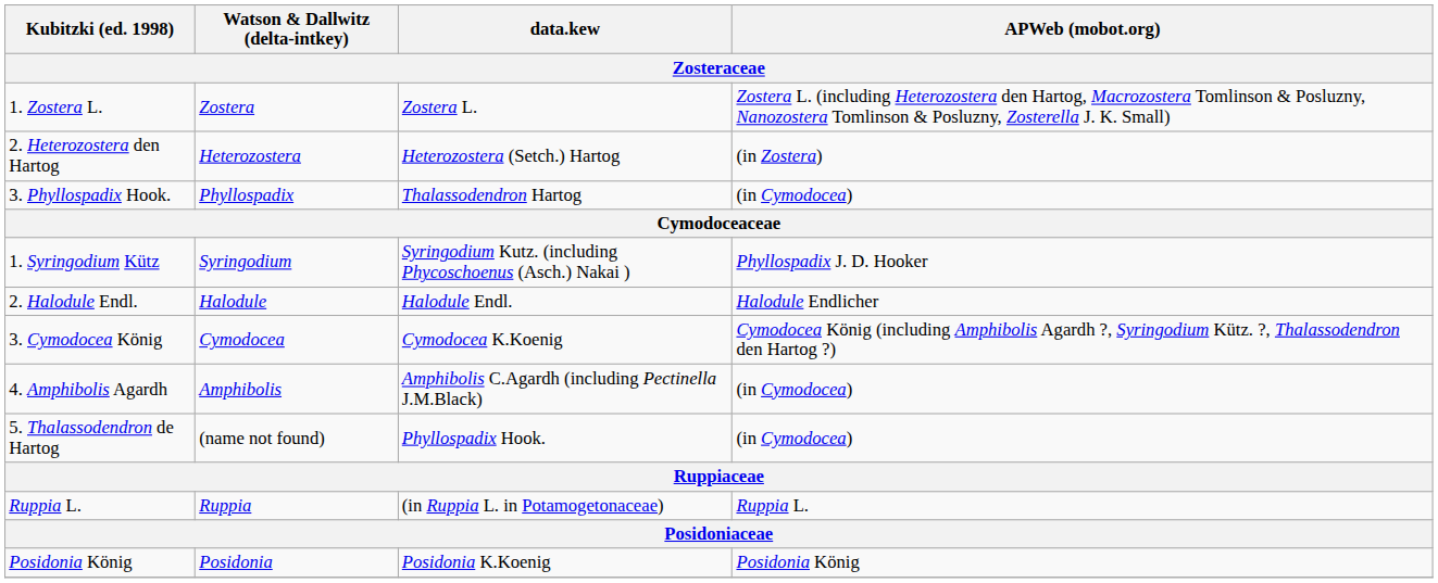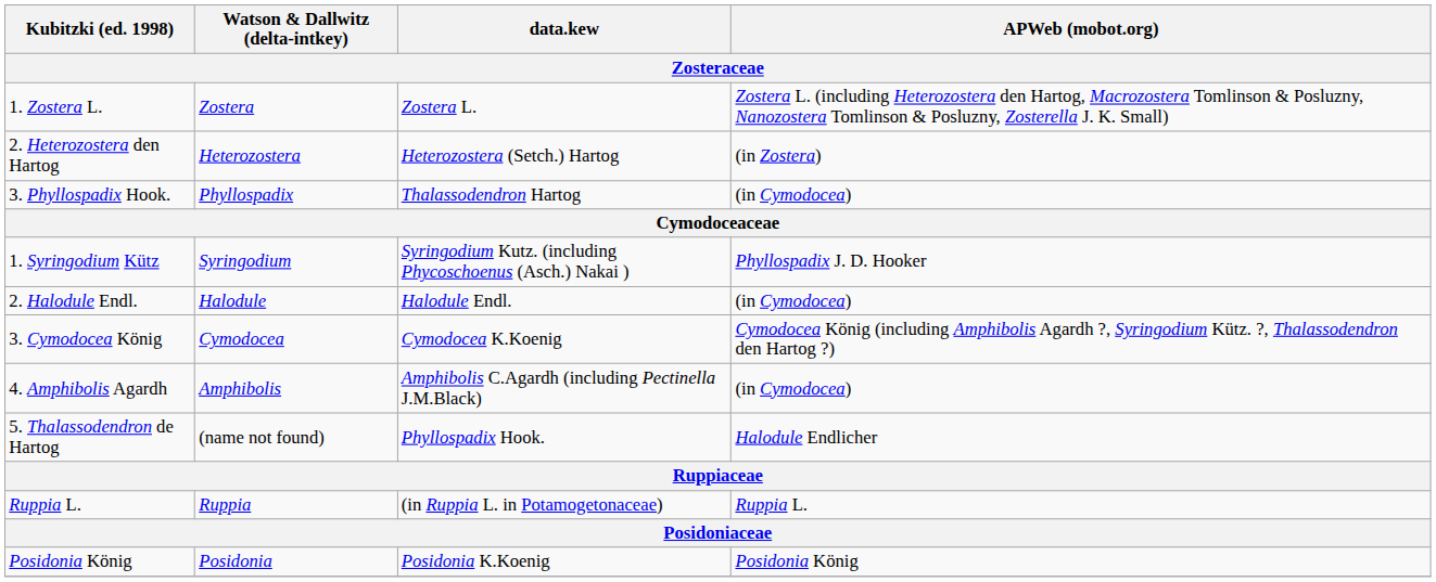2. Halodule Endl. | APWeb (mobot.org): Halodule Endlicher -> (in Cymodocea)
5. Thalassodendron de Hartog | APWeb (mobot.org): (in Cymodocea) -> Halodule Endlicher
